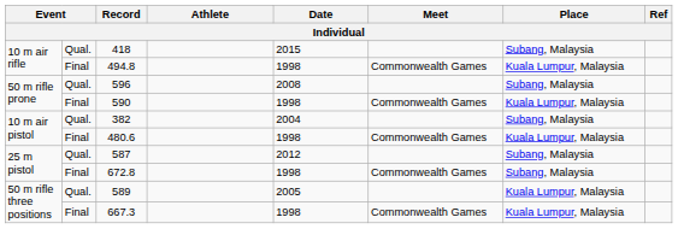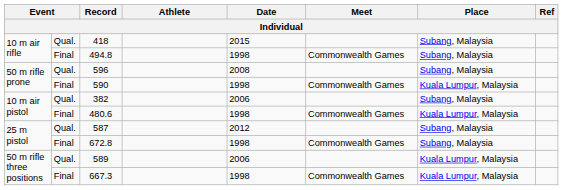494.8 | Place: Kuala Lumpur, Malaysia -> Subang, Malaysia
382 | Date: 2004 -> 2006
589 | Date: 2005 -> 2006
